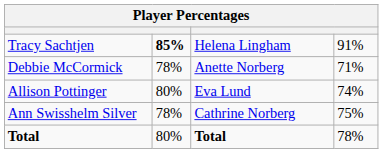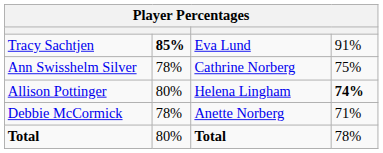Tracy Sachtjen | column 3: Helena Lingham -> Eva Lund
rows swapped: Ann Swisshelm Silver <-> Debbie McCormick
Allison Pottinger | column 3: Eva Lund -> Helena Lingham
Allison Pottinger | column 4: normal -> bold
